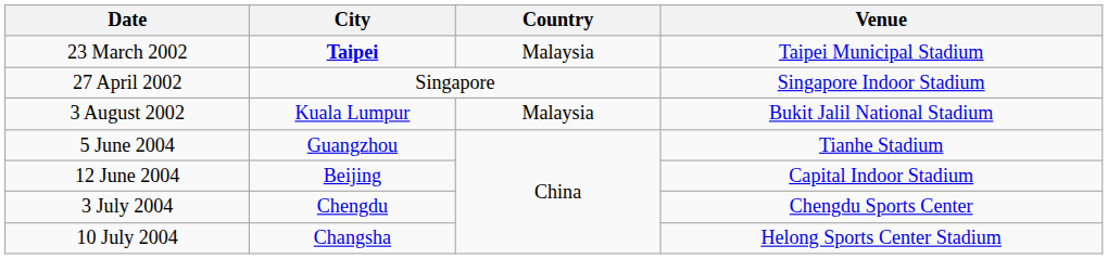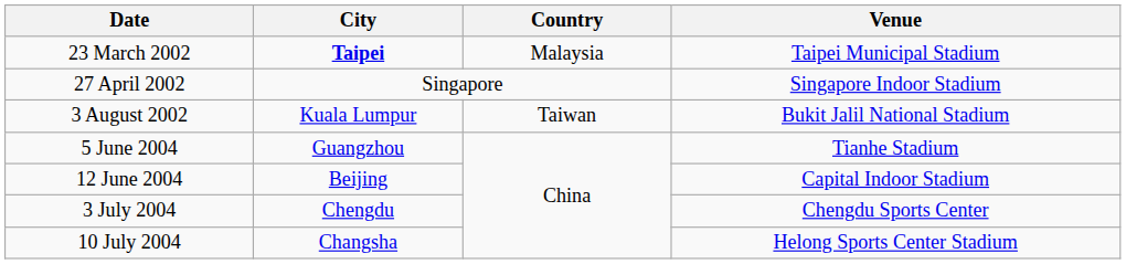3 August 2002 | Country: Malaysia -> Taiwan
